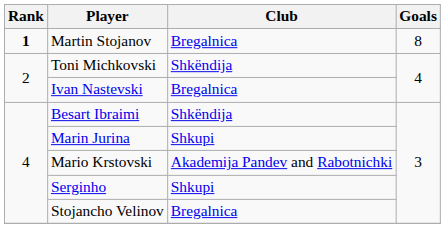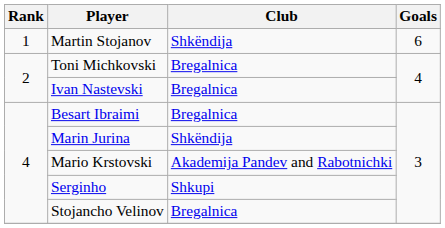Martin Stojanov | Rank: bold -> normal
Martin Stojanov | Club: Bregalnica -> Shkëndija
Martin Stojanov | Goals: 8 -> 6
Toni Michkovski | Club: Shkëndija -> Bregalnica
Besart Ibraimi | Club: Shkëndija -> Bregalnica
Marin Jurina | Club: Shkupi -> Shkëndija
